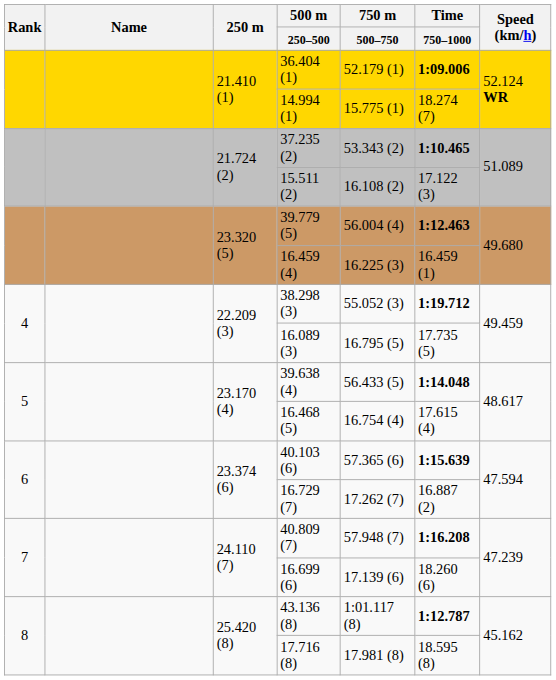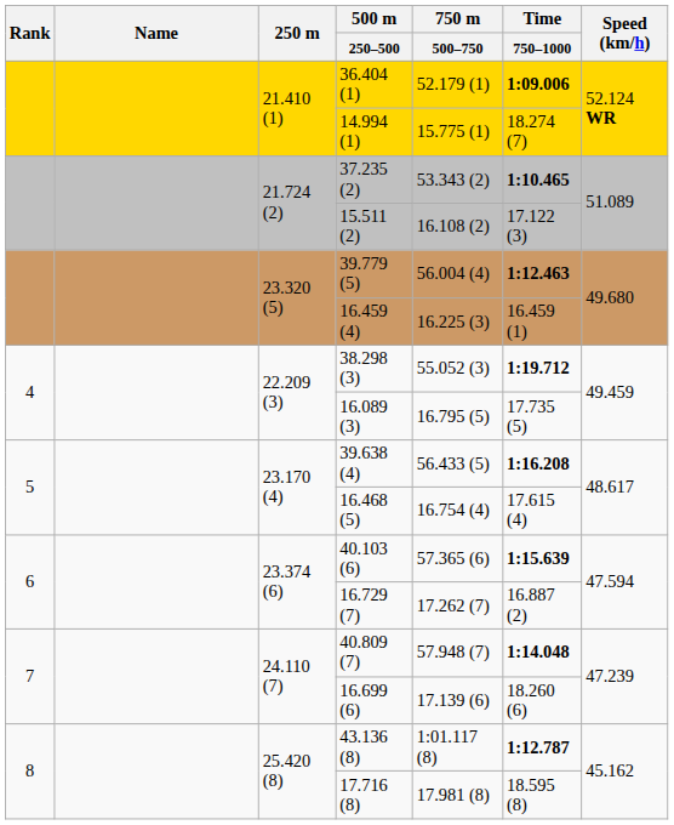39.638 (4) | Time / 750–1000: 1:14.048 -> 1:16.208
40.809 (7) | Time / 750–1000: 1:16.208 -> 1:14.048
